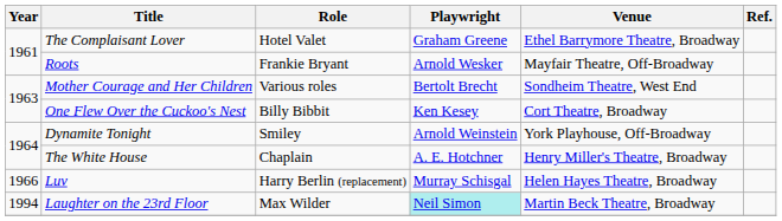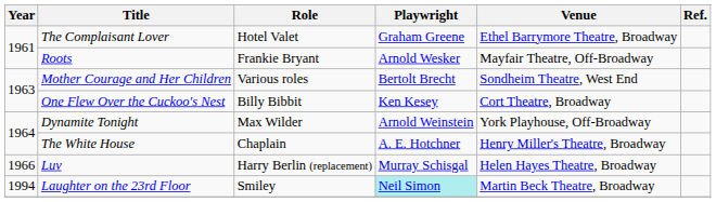Dynamite Tonight | Role: Smiley -> Max Wilder
Laughter on the 23rd Floor | Role: Max Wilder -> Smiley
